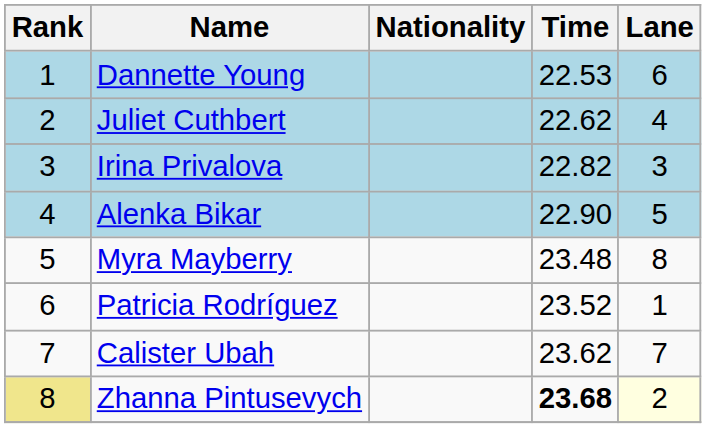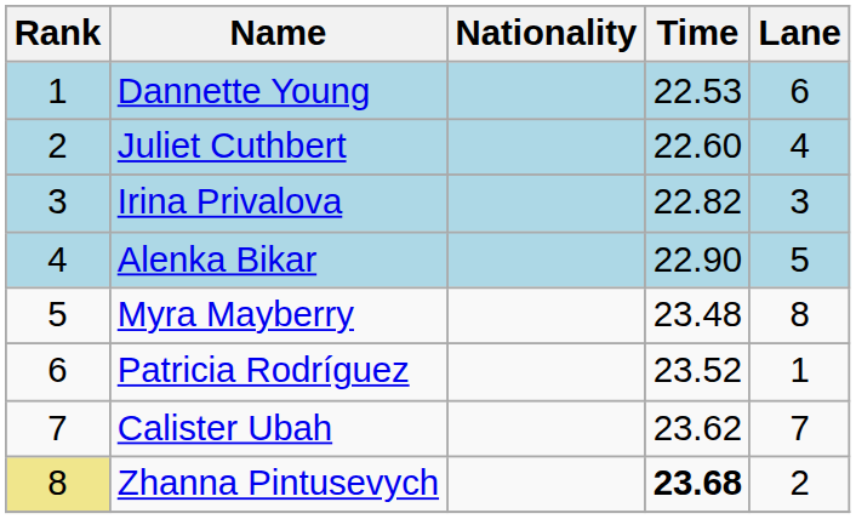Juliet Cuthbert | Time: 22.62 -> 22.60
Zhanna Pintusevych | Lane: lightyellow background -> no background
